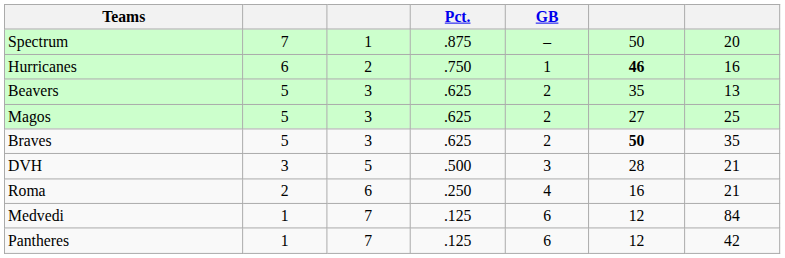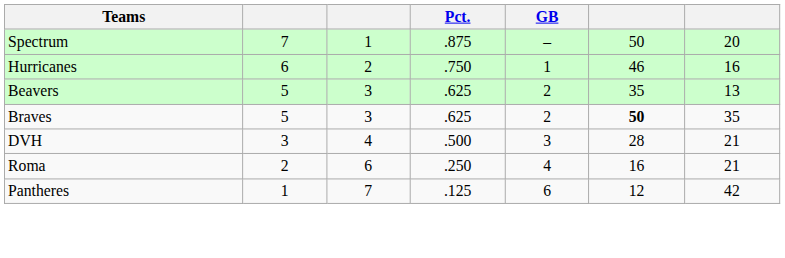Hurricanes | column 6: bold -> normal
- row: Magos | 5 | 3 | .625 | 2 | 27 | 25
DVH | column 3: 5 -> 4
- row: Medvedi | 1 | 7 | .125 | 6 | 12 | 84
